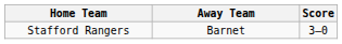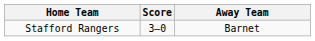columns swapped: Score <-> Away Team
